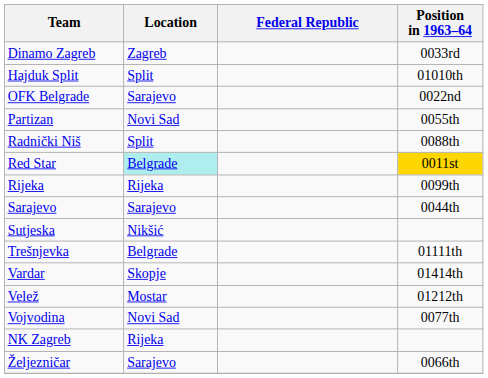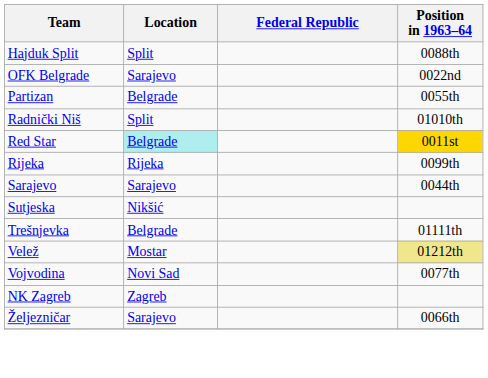- row: Dinamo Zagreb | Zagreb | 0033rd
Hajduk Split | Position in 1963–64: 01010th -> 0088th
Partizan | Location: Novi Sad -> Belgrade
Radnički Niš | Position in 1963–64: 0088th -> 01010th
- row: Vardar | Skopje | 01414th
Velež | Position in 1963–64: no background -> khaki background
NK Zagreb | Location: Rijeka -> Zagreb
